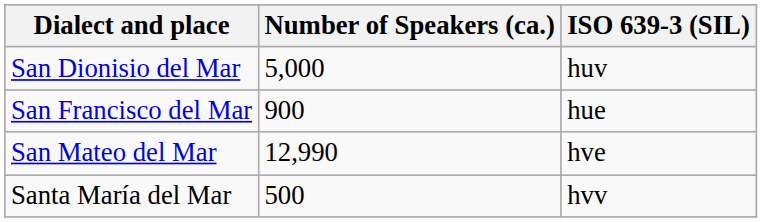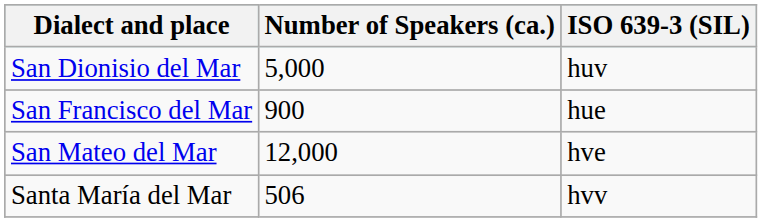San Mateo del Mar | Number of Speakers (ca.): 12,990 -> 12,000
Santa María del Mar | Number of Speakers (ca.): 500 -> 506
